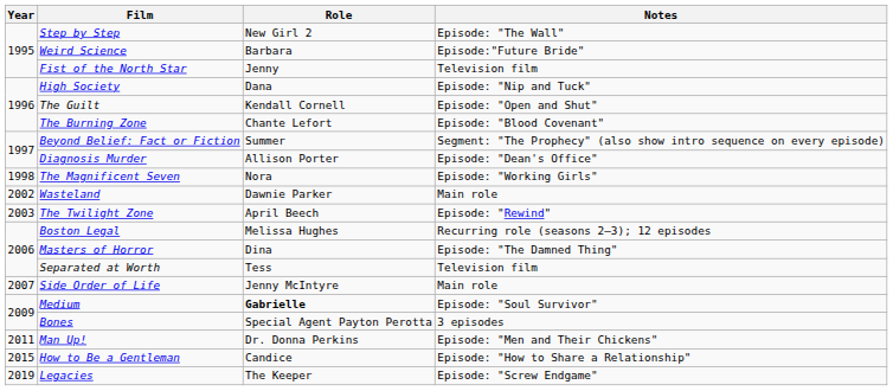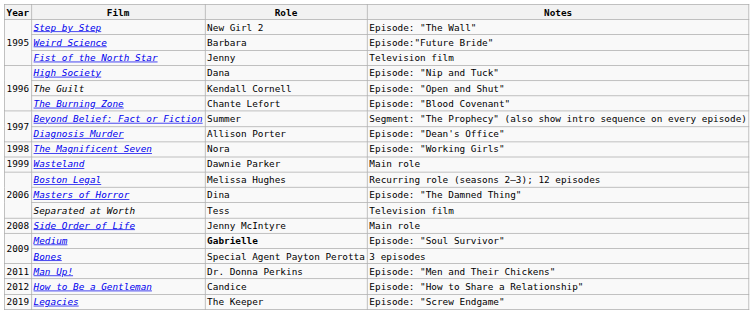Wasteland | Year: 2002 -> 1999
- row: 2003 | The Twilight Zone | April Beech | Episode: "Rewind"
Side Order of Life | Year: 2007 -> 2008
How to Be a Gentleman | Year: 2015 -> 2012
